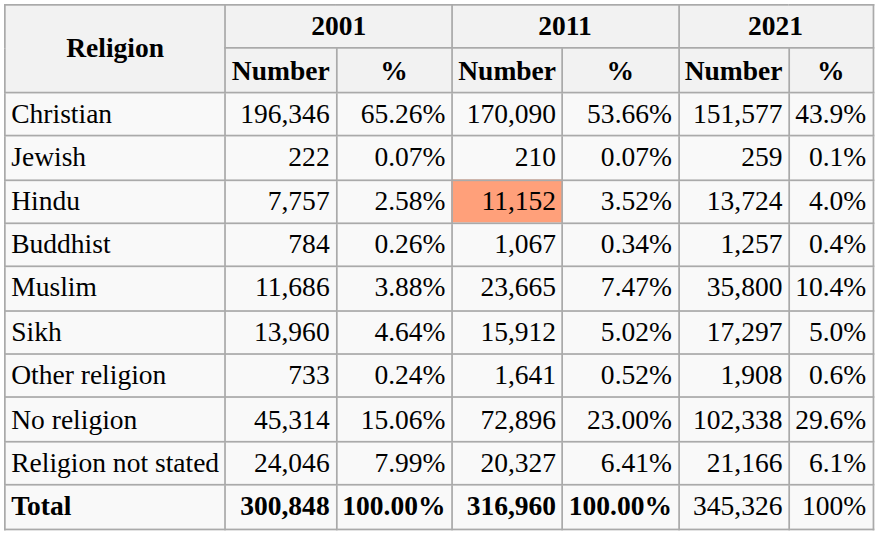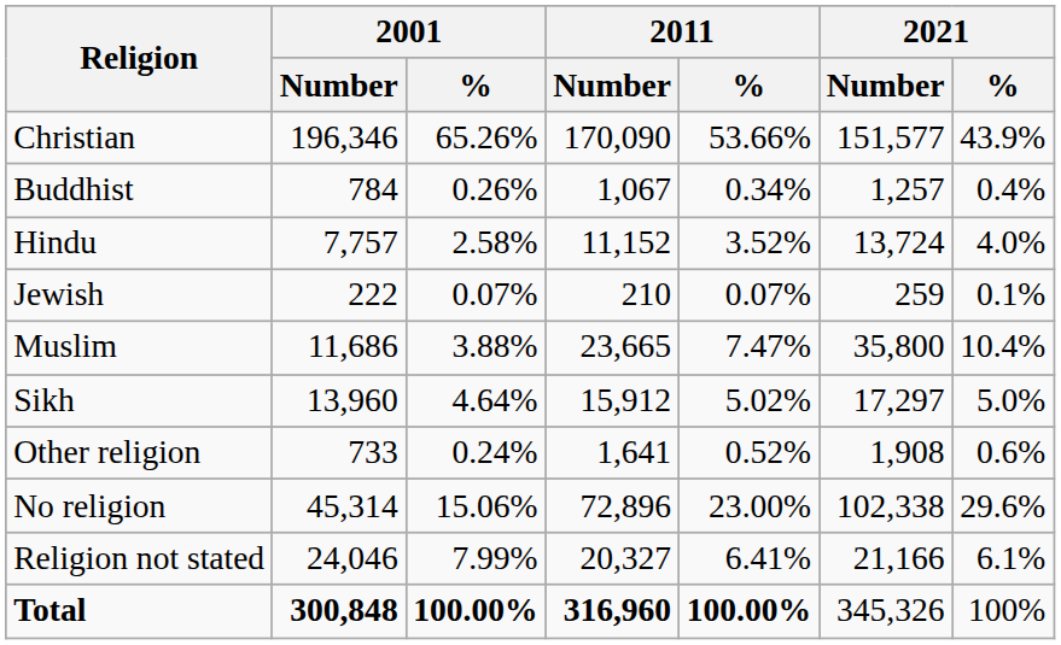rows swapped: Buddhist <-> Jewish
Hindu | 2011 / Number: lightsalmon background -> no background
